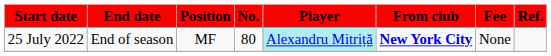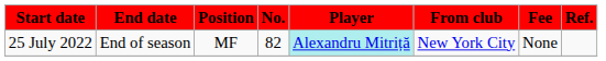25 July 2022 | No.: 80 -> 82
25 July 2022 | From club: bold -> normal
